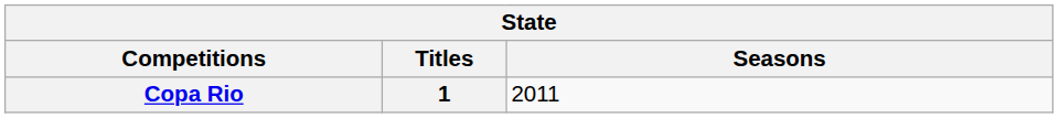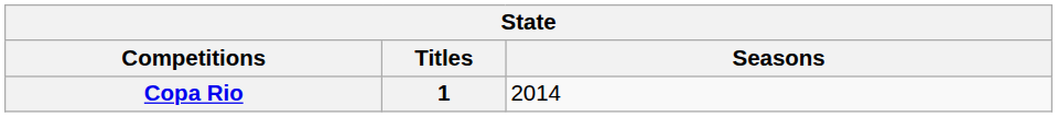Copa Rio | Seasons: 2011 -> 2014
